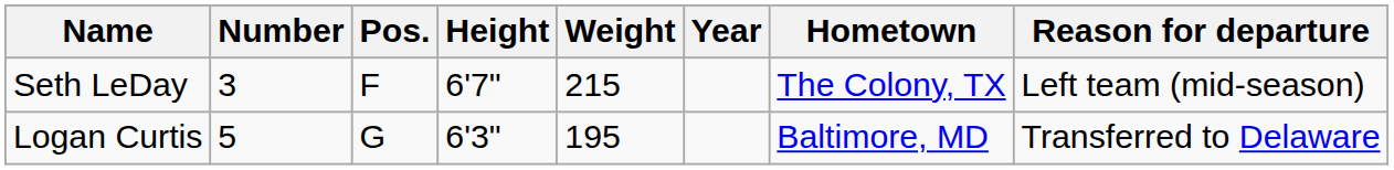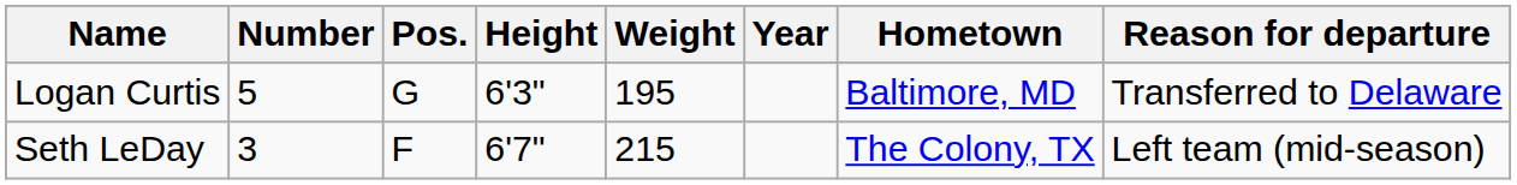rows swapped: Seth LeDay <-> Logan Curtis
